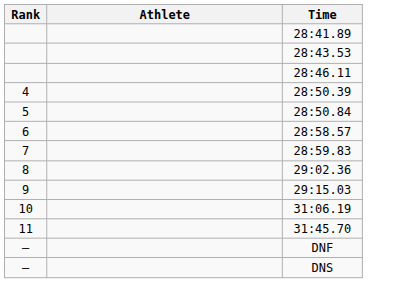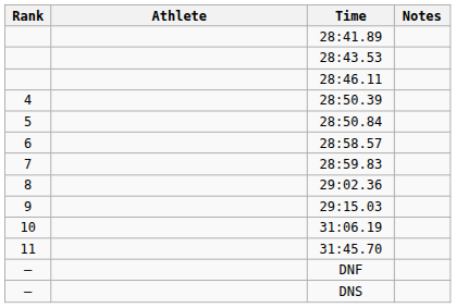+ column: Notes
